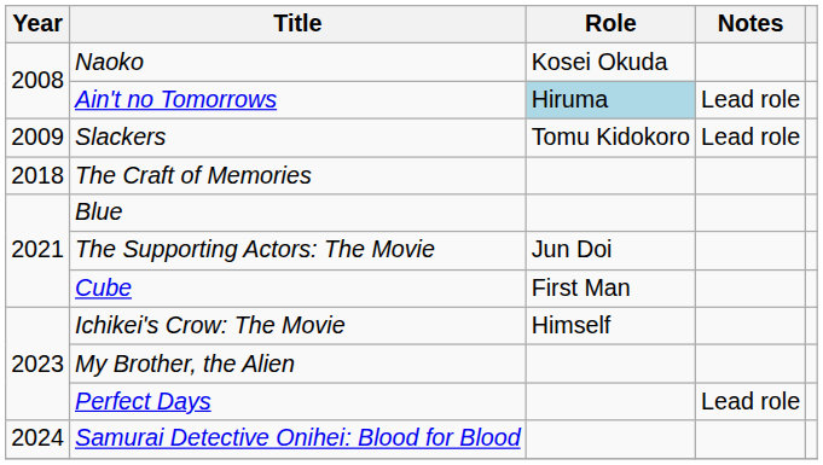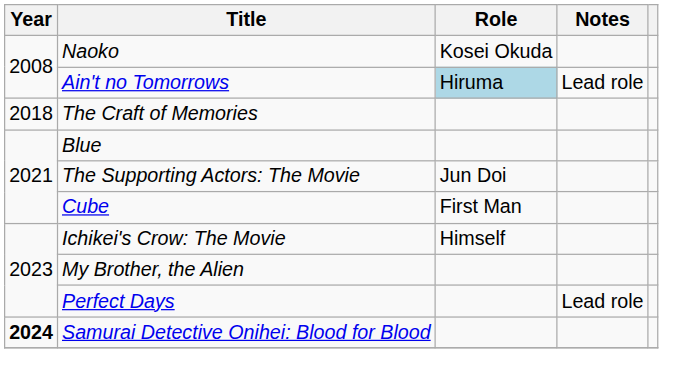- row: 2009 | Slackers | Tomu Kidokoro | Lead role
Samurai Detective Onihei: Blood for Blood | Year: normal -> bold
